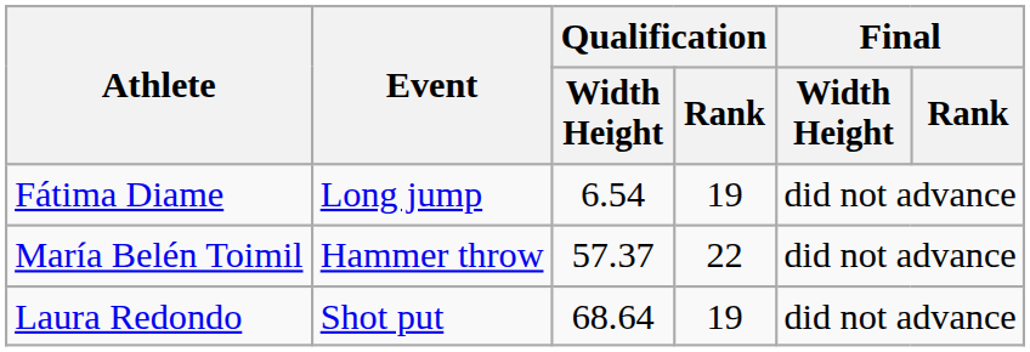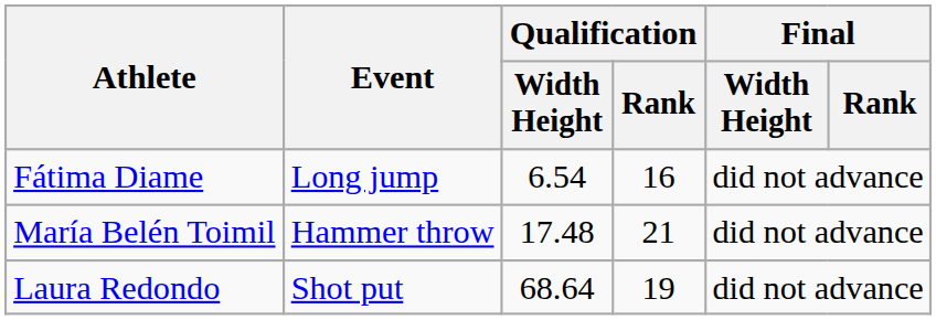Fátima Diame | Qualification / Rank: 19 -> 16
María Belén Toimil | Qualification / Width Height: 57.37 -> 17.48
María Belén Toimil | Qualification / Rank: 22 -> 21
